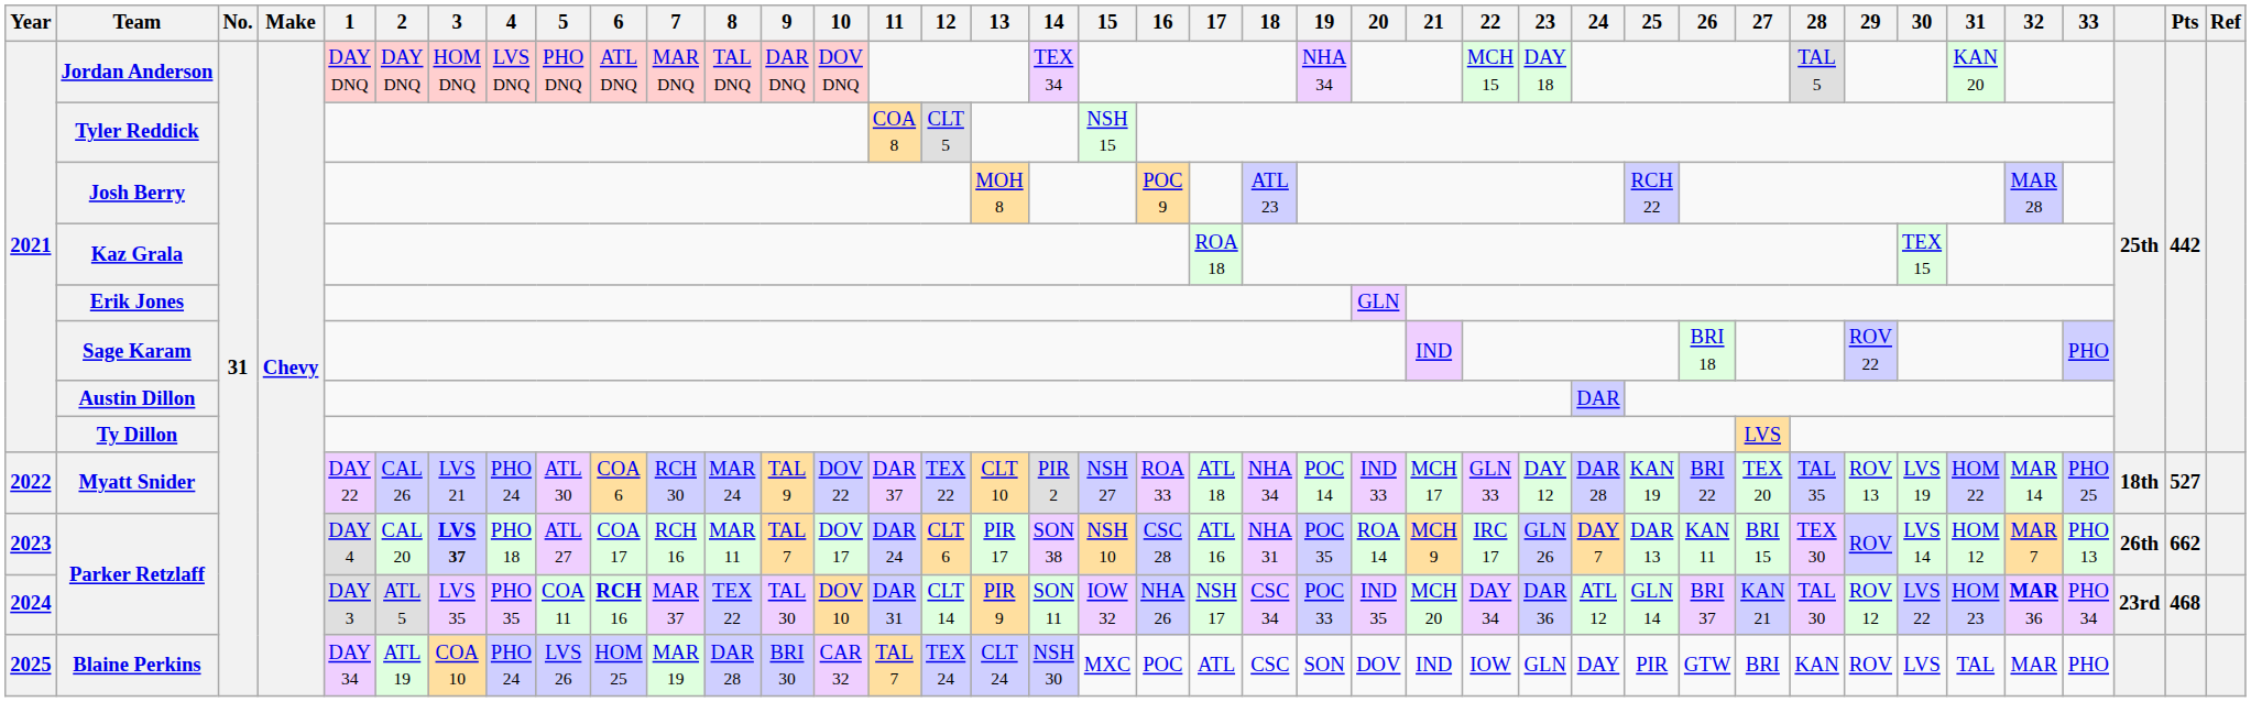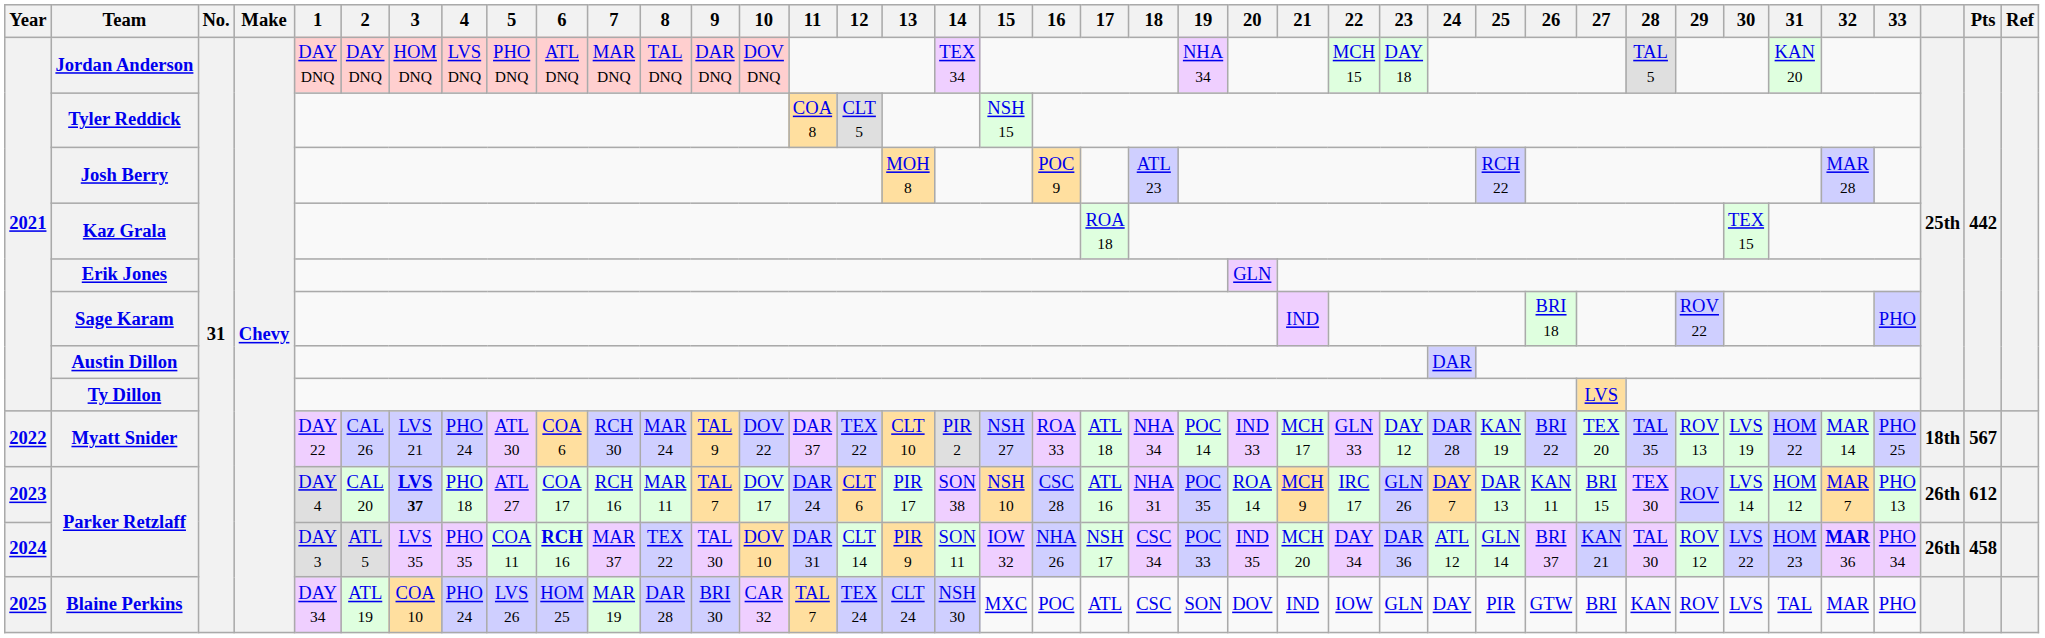Myatt Snider | Pts: 527 -> 567
2023 / Parker Retzlaff | Pts: 662 -> 612
2024 / Parker Retzlaff | column 38: 23rd -> 26th
2024 / Parker Retzlaff | Pts: 468 -> 458
